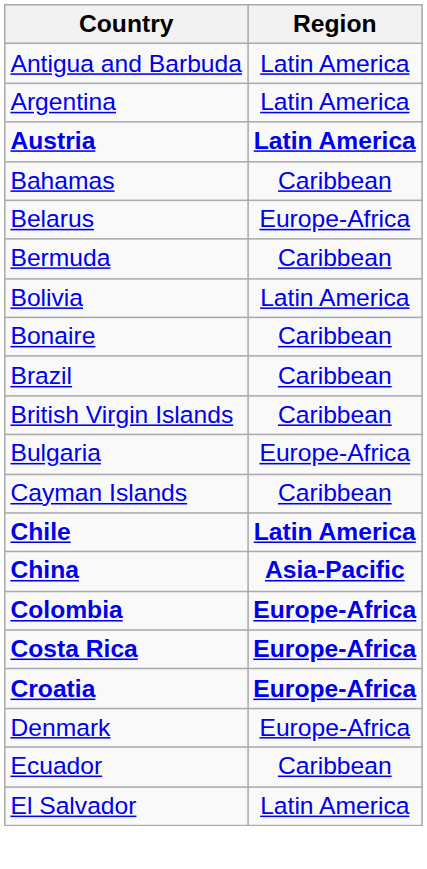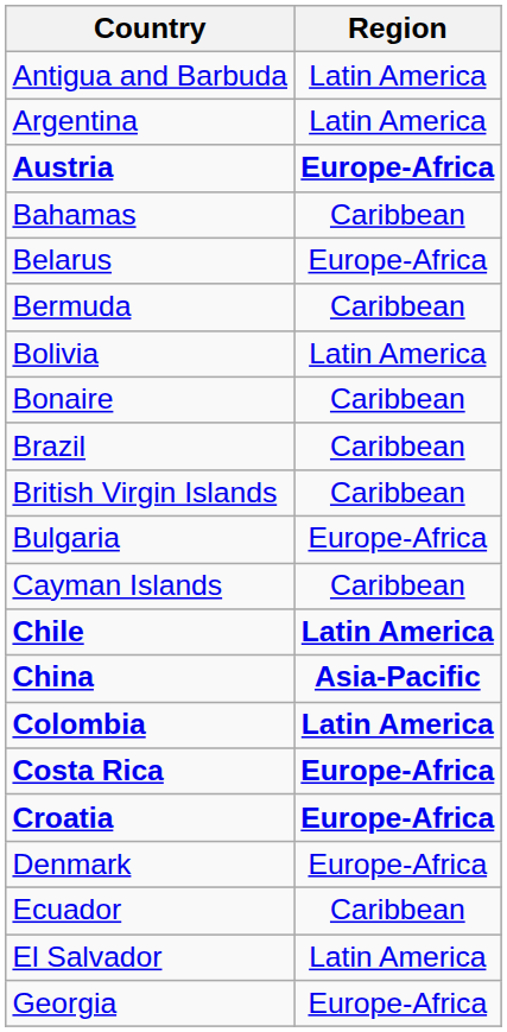Austria | Region: Latin America -> Europe-Africa
Colombia | Region: Europe-Africa -> Latin America
+ row: Georgia | Europe-Africa
